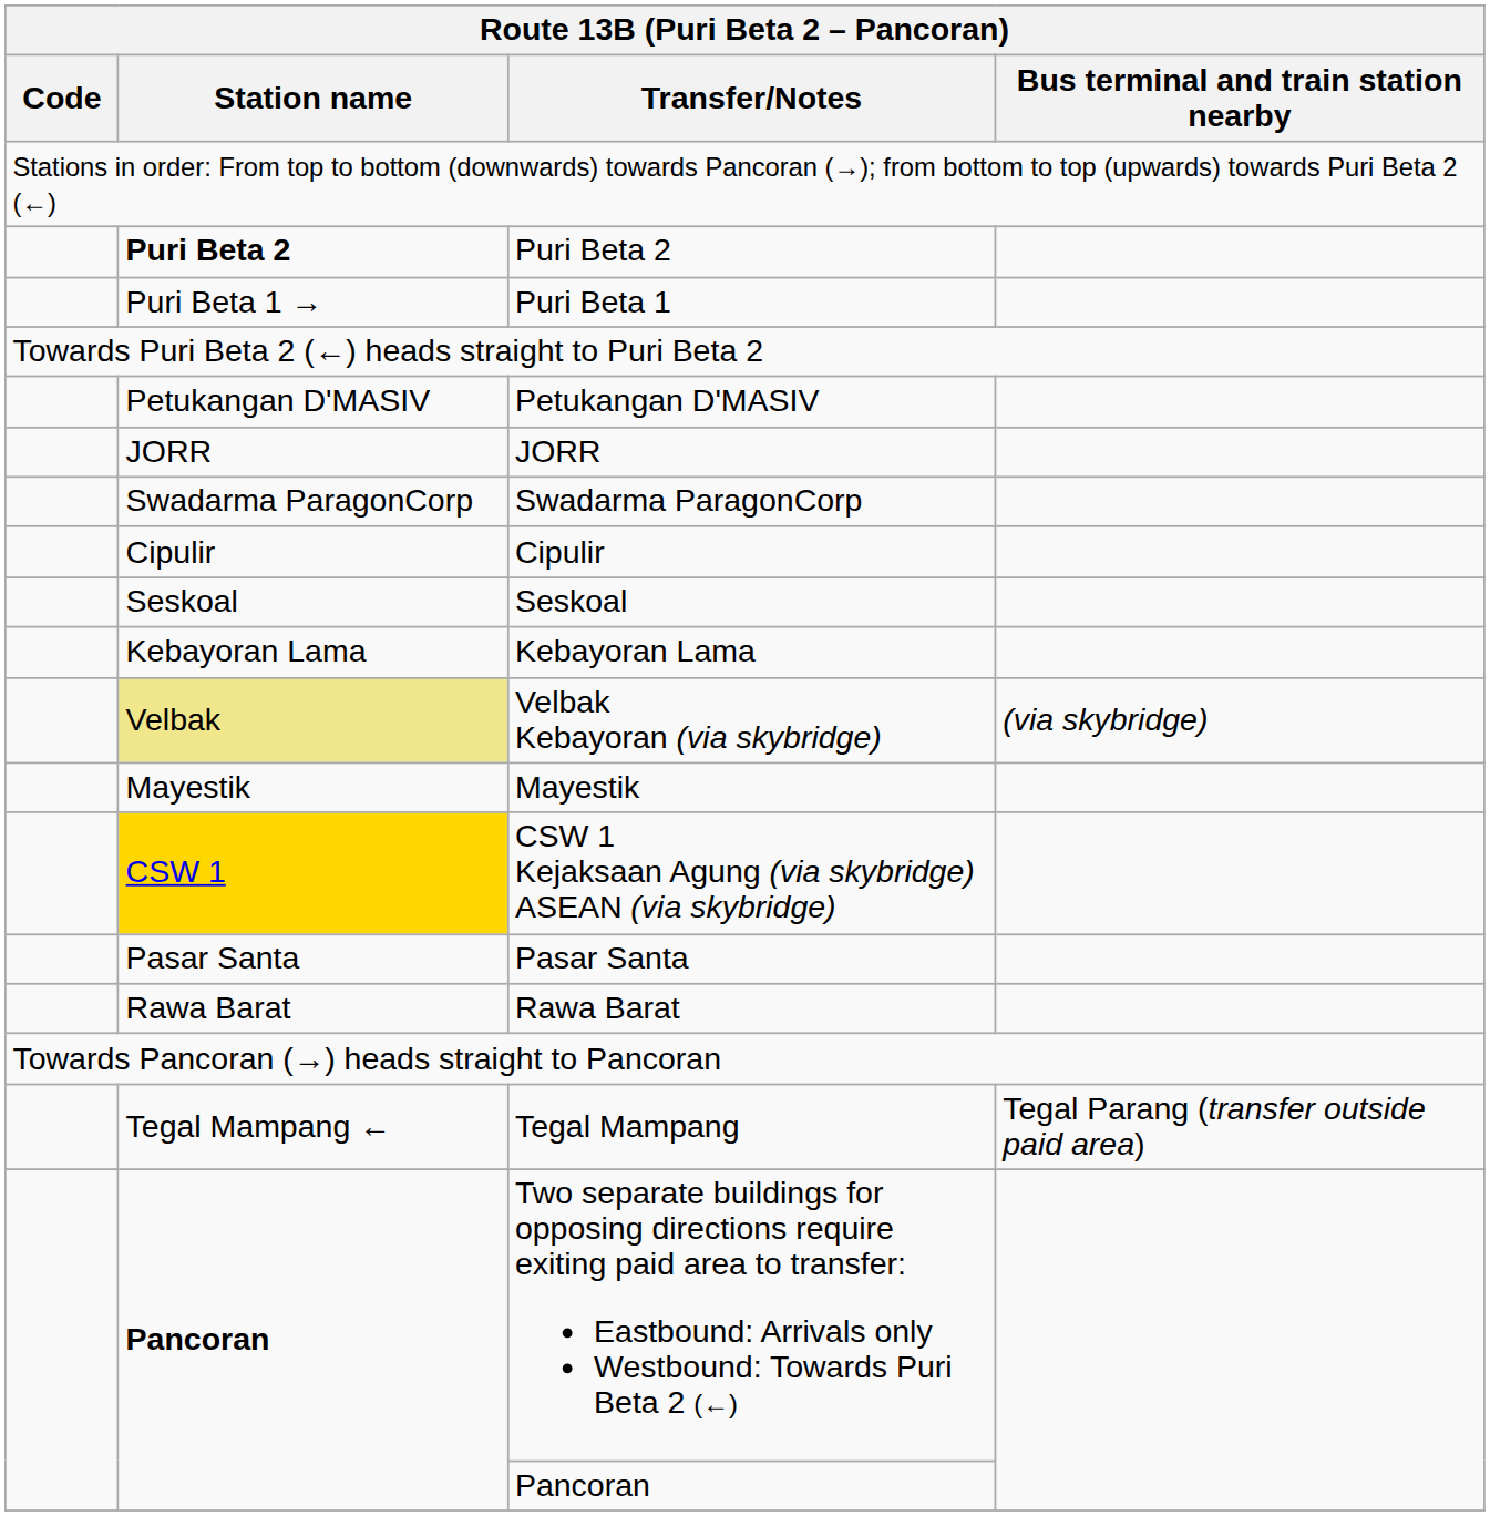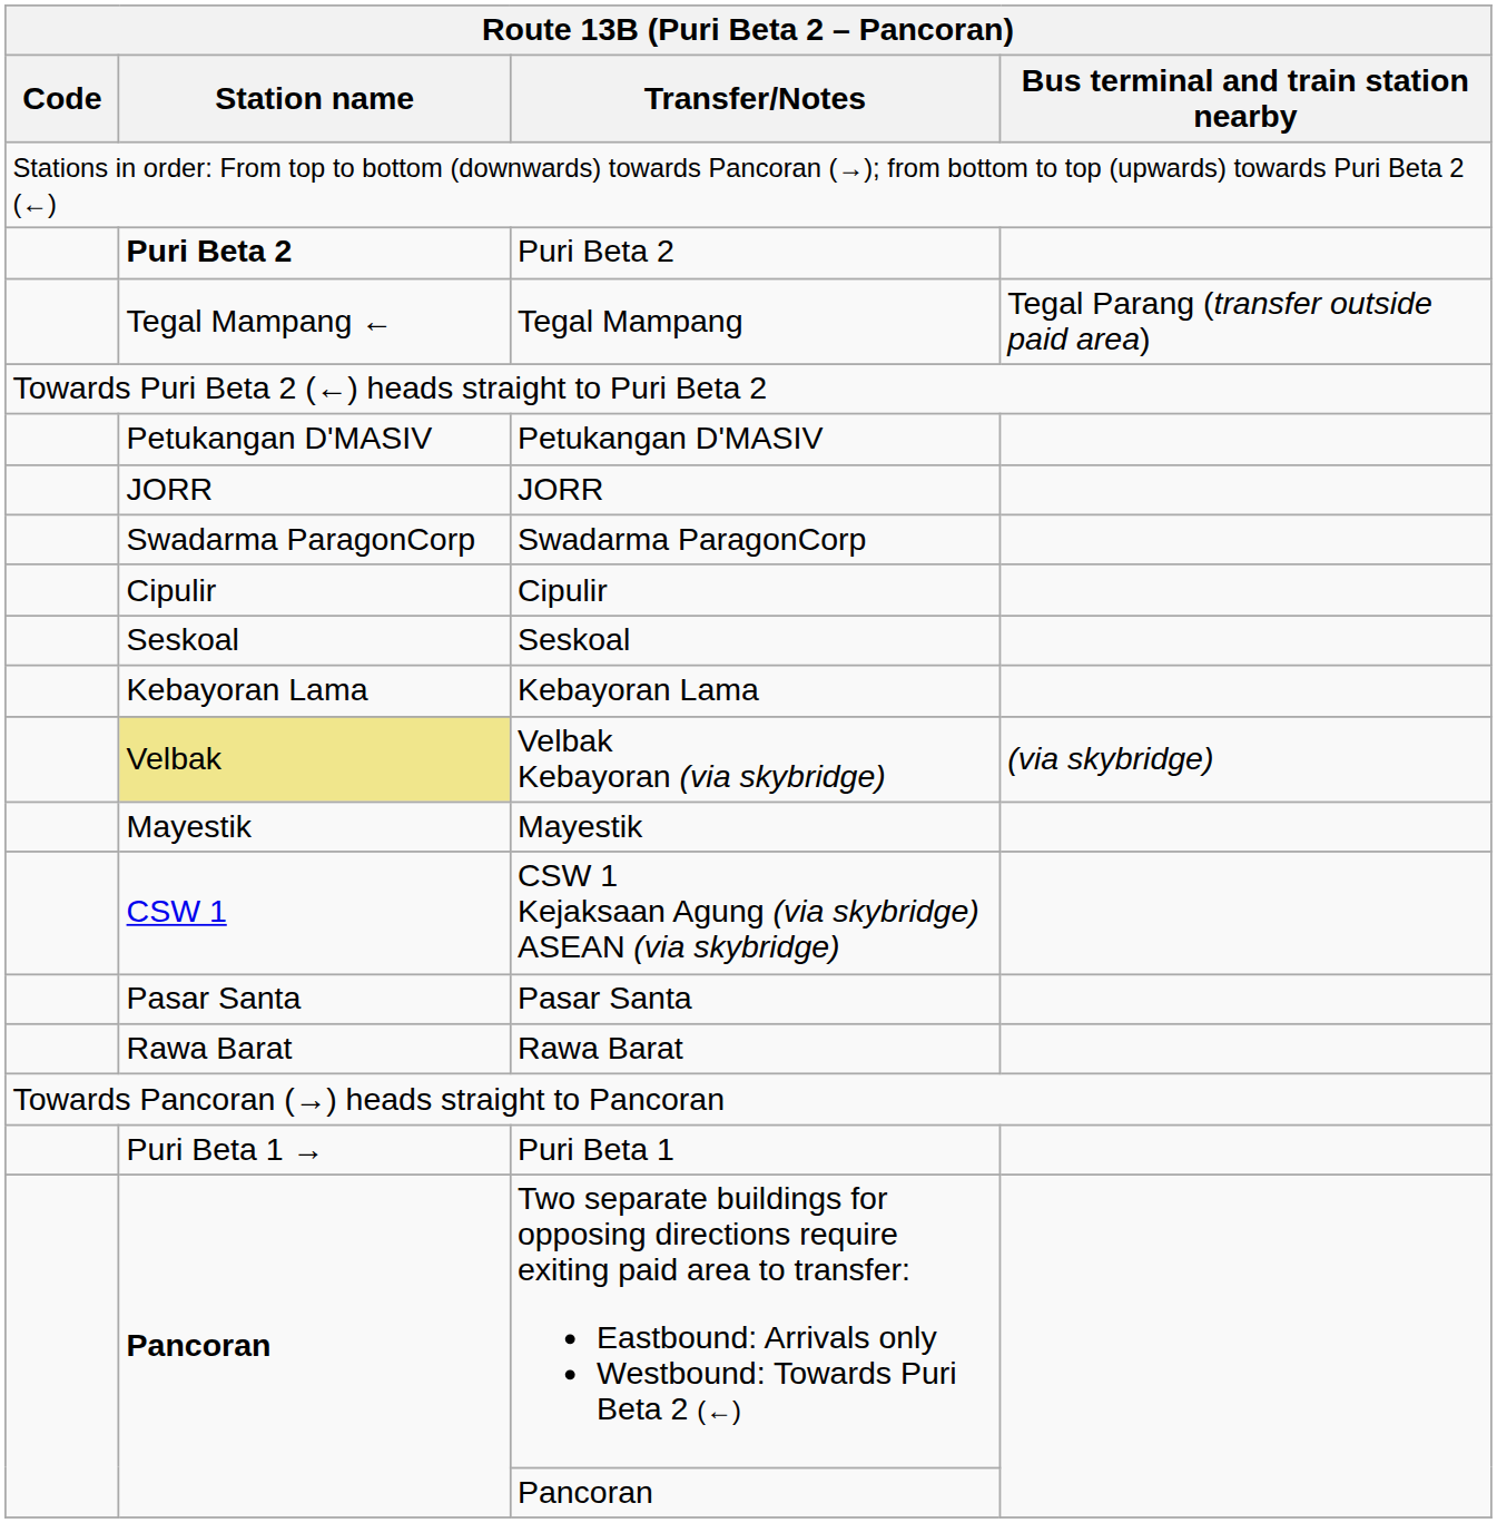rows swapped: Puri Beta 1 <-> Tegal Mampang
CSW 1 Kejaksaan Agung (via skybridge) ASEAN (via skybridge) | Station name: gold background -> no background
